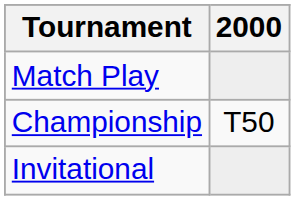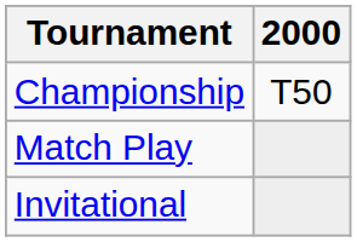rows swapped: Match Play <-> Championship
